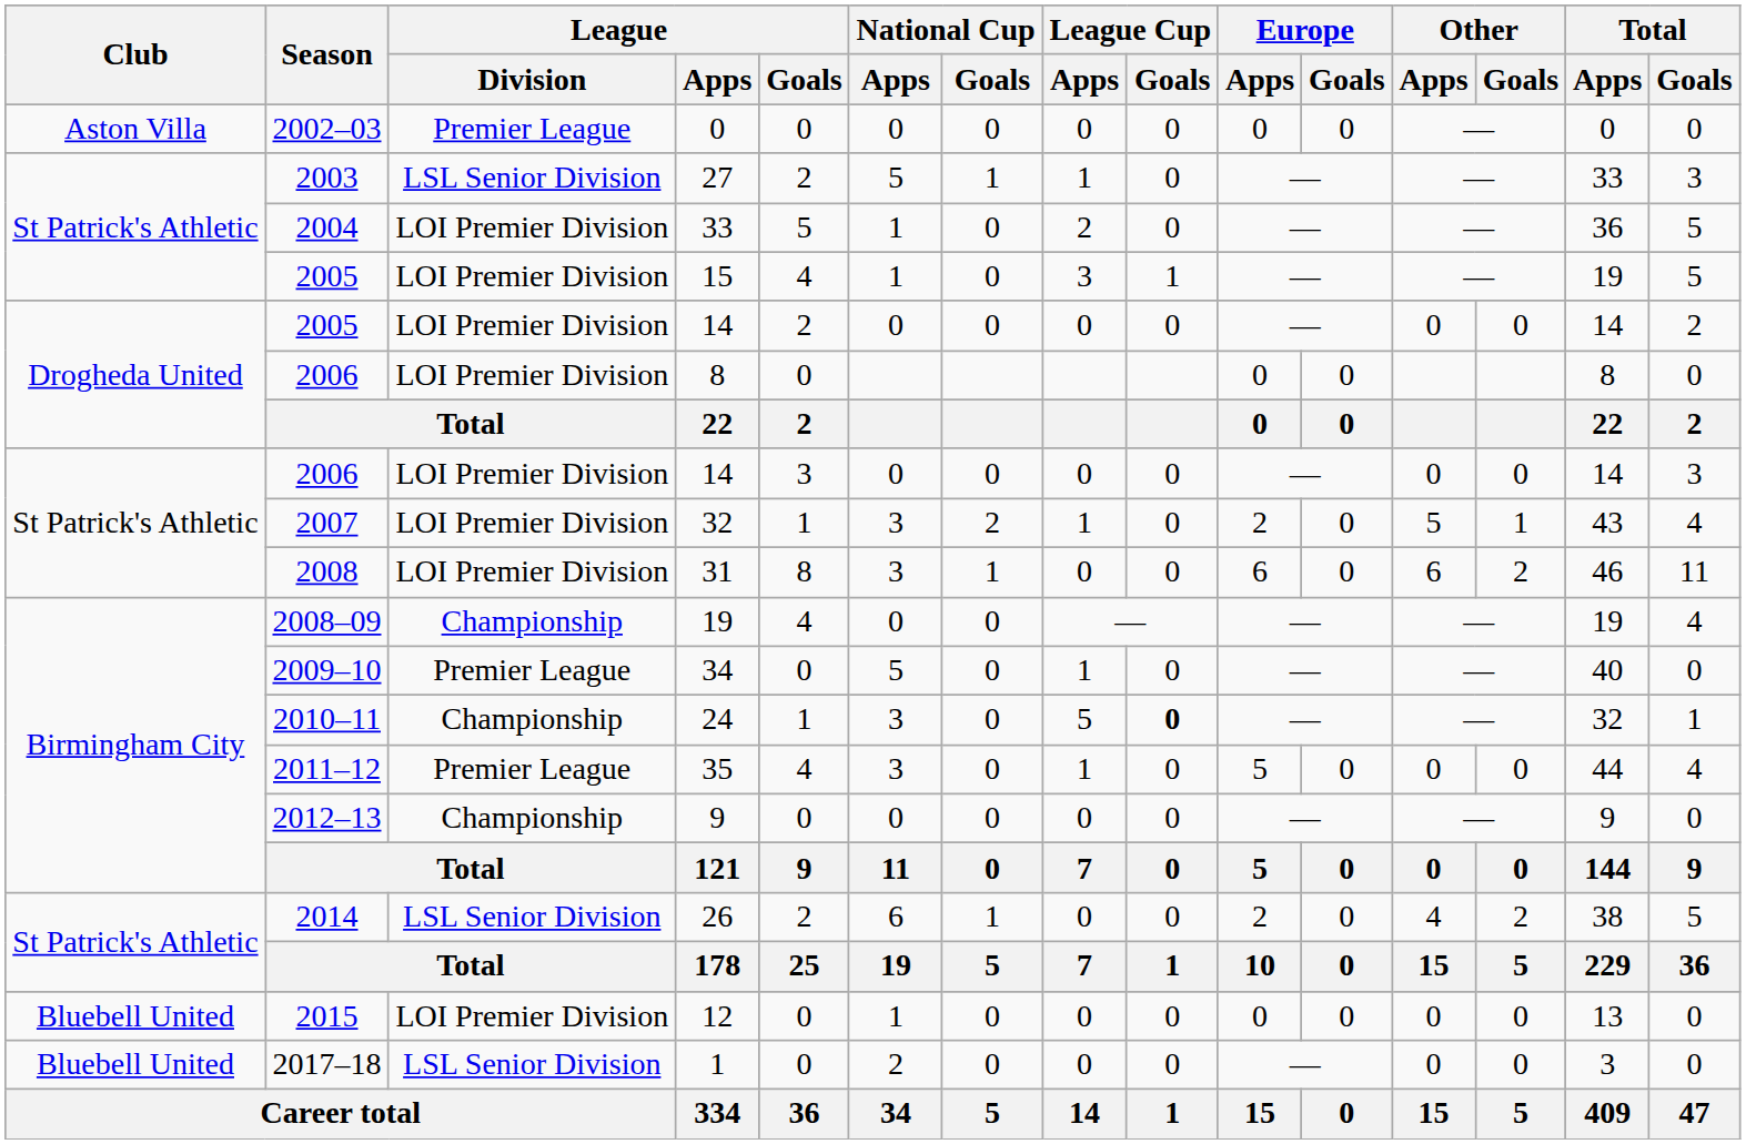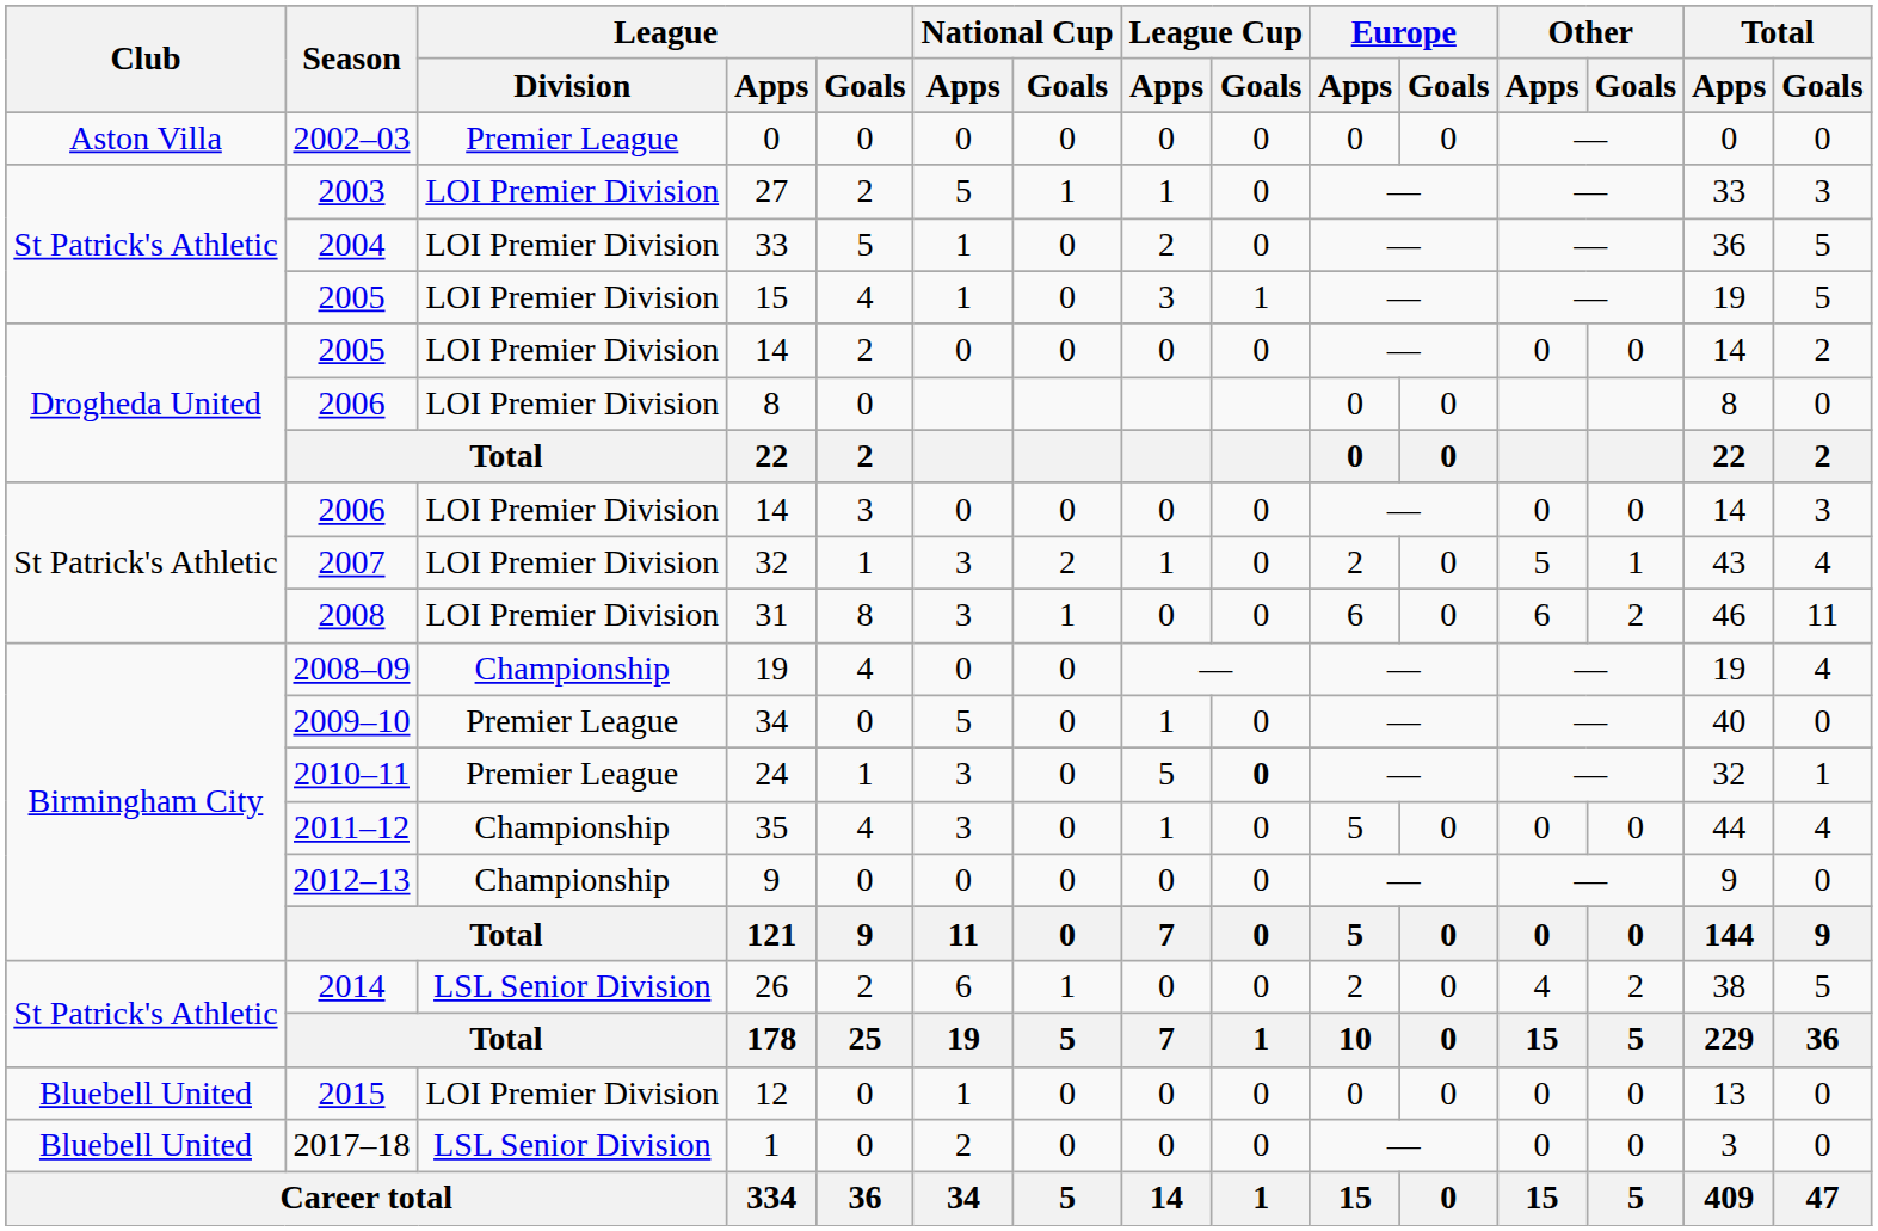27 | League / Division: LSL Senior Division -> LOI Premier Division
24 | League / Division: Championship -> Premier League
35 | League / Division: Premier League -> Championship
